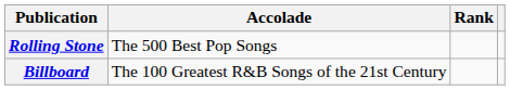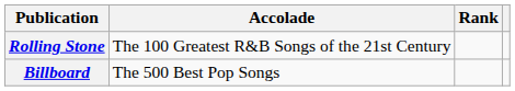Rolling Stone | Accolade: The 500 Best Pop Songs -> The 100 Greatest R&B Songs of the 21st Century
Billboard | Accolade: The 100 Greatest R&B Songs of the 21st Century -> The 500 Best Pop Songs
